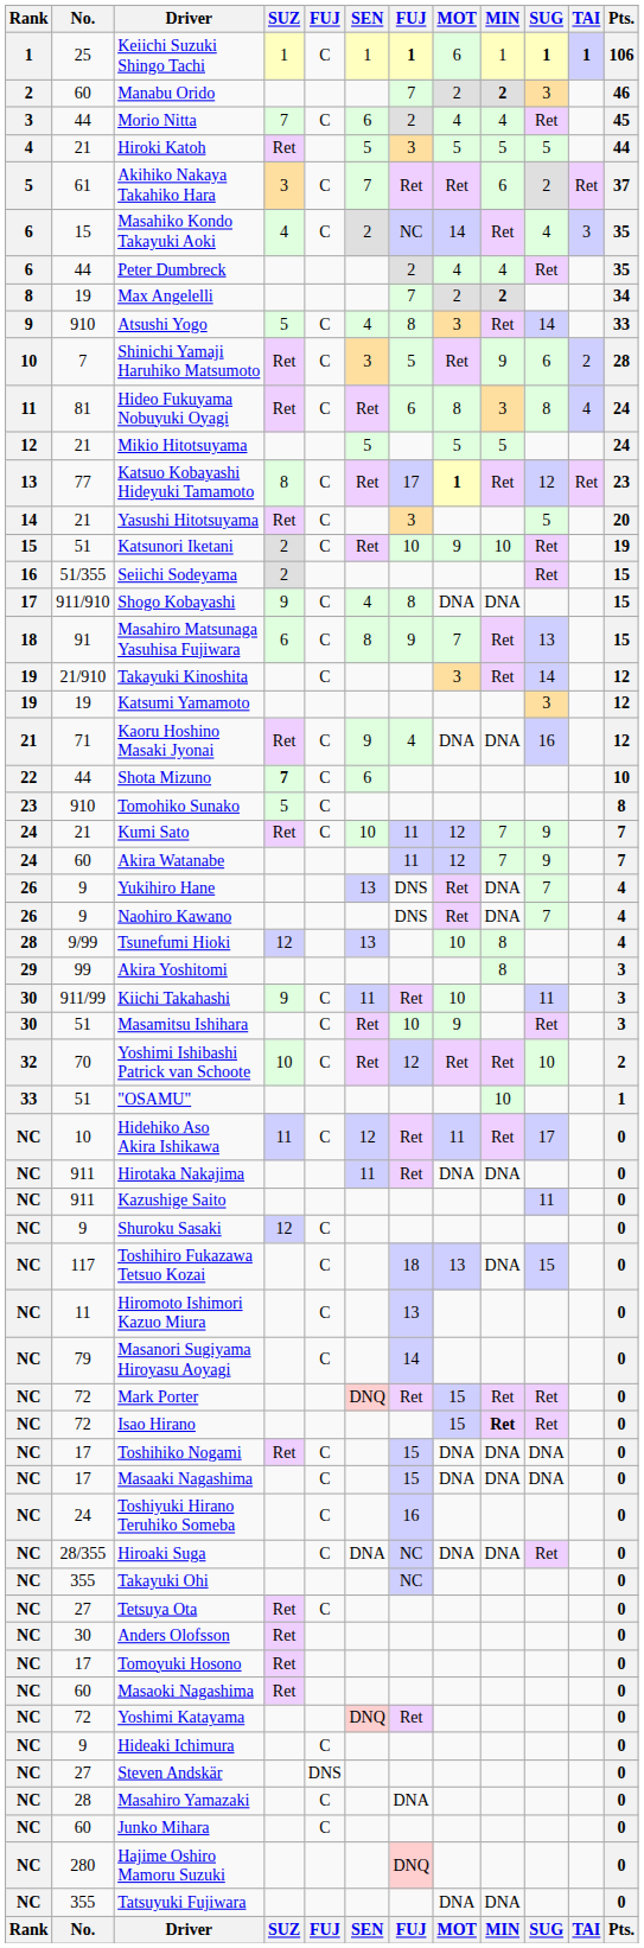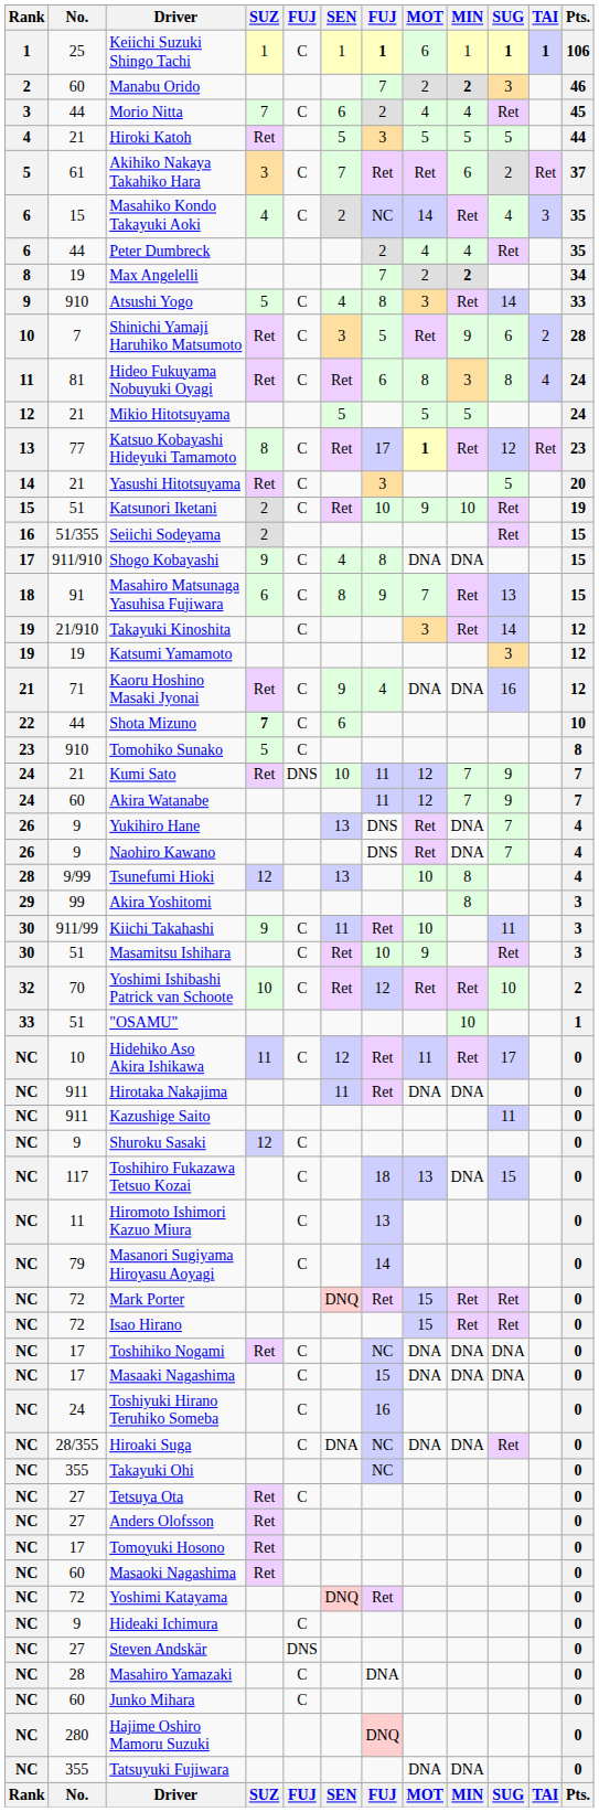Kumi Sato | column 5: C -> DNS
Isao Hirano | MIN: bold -> normal
Toshihiko Nogami | column 7: 15 -> NC
Anders Olofsson | No.: 30 -> 27
